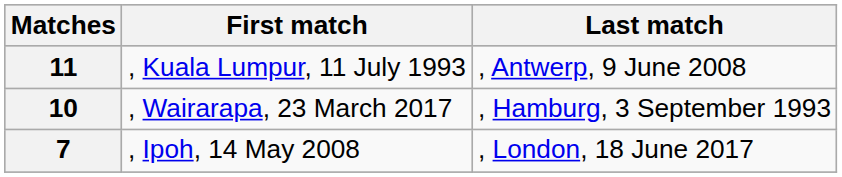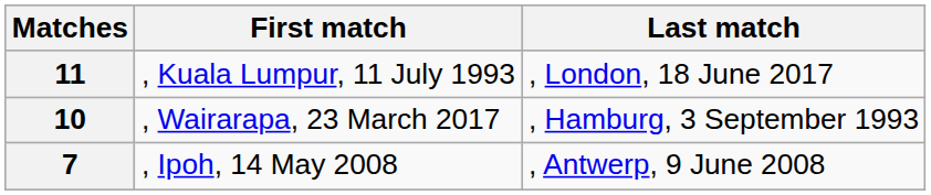11 | Last match: , Antwerp, 9 June 2008 -> , London, 18 June 2017
7 | Last match: , London, 18 June 2017 -> , Antwerp, 9 June 2008
